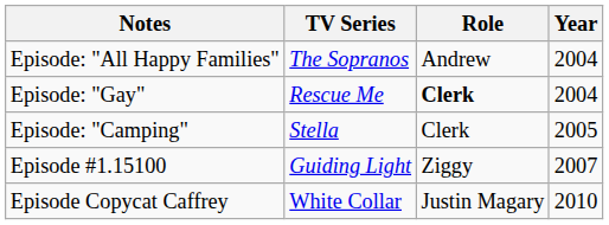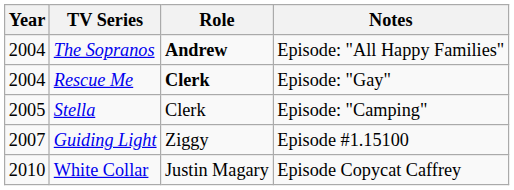columns swapped: Year <-> Notes
The Sopranos | Role: normal -> bold
